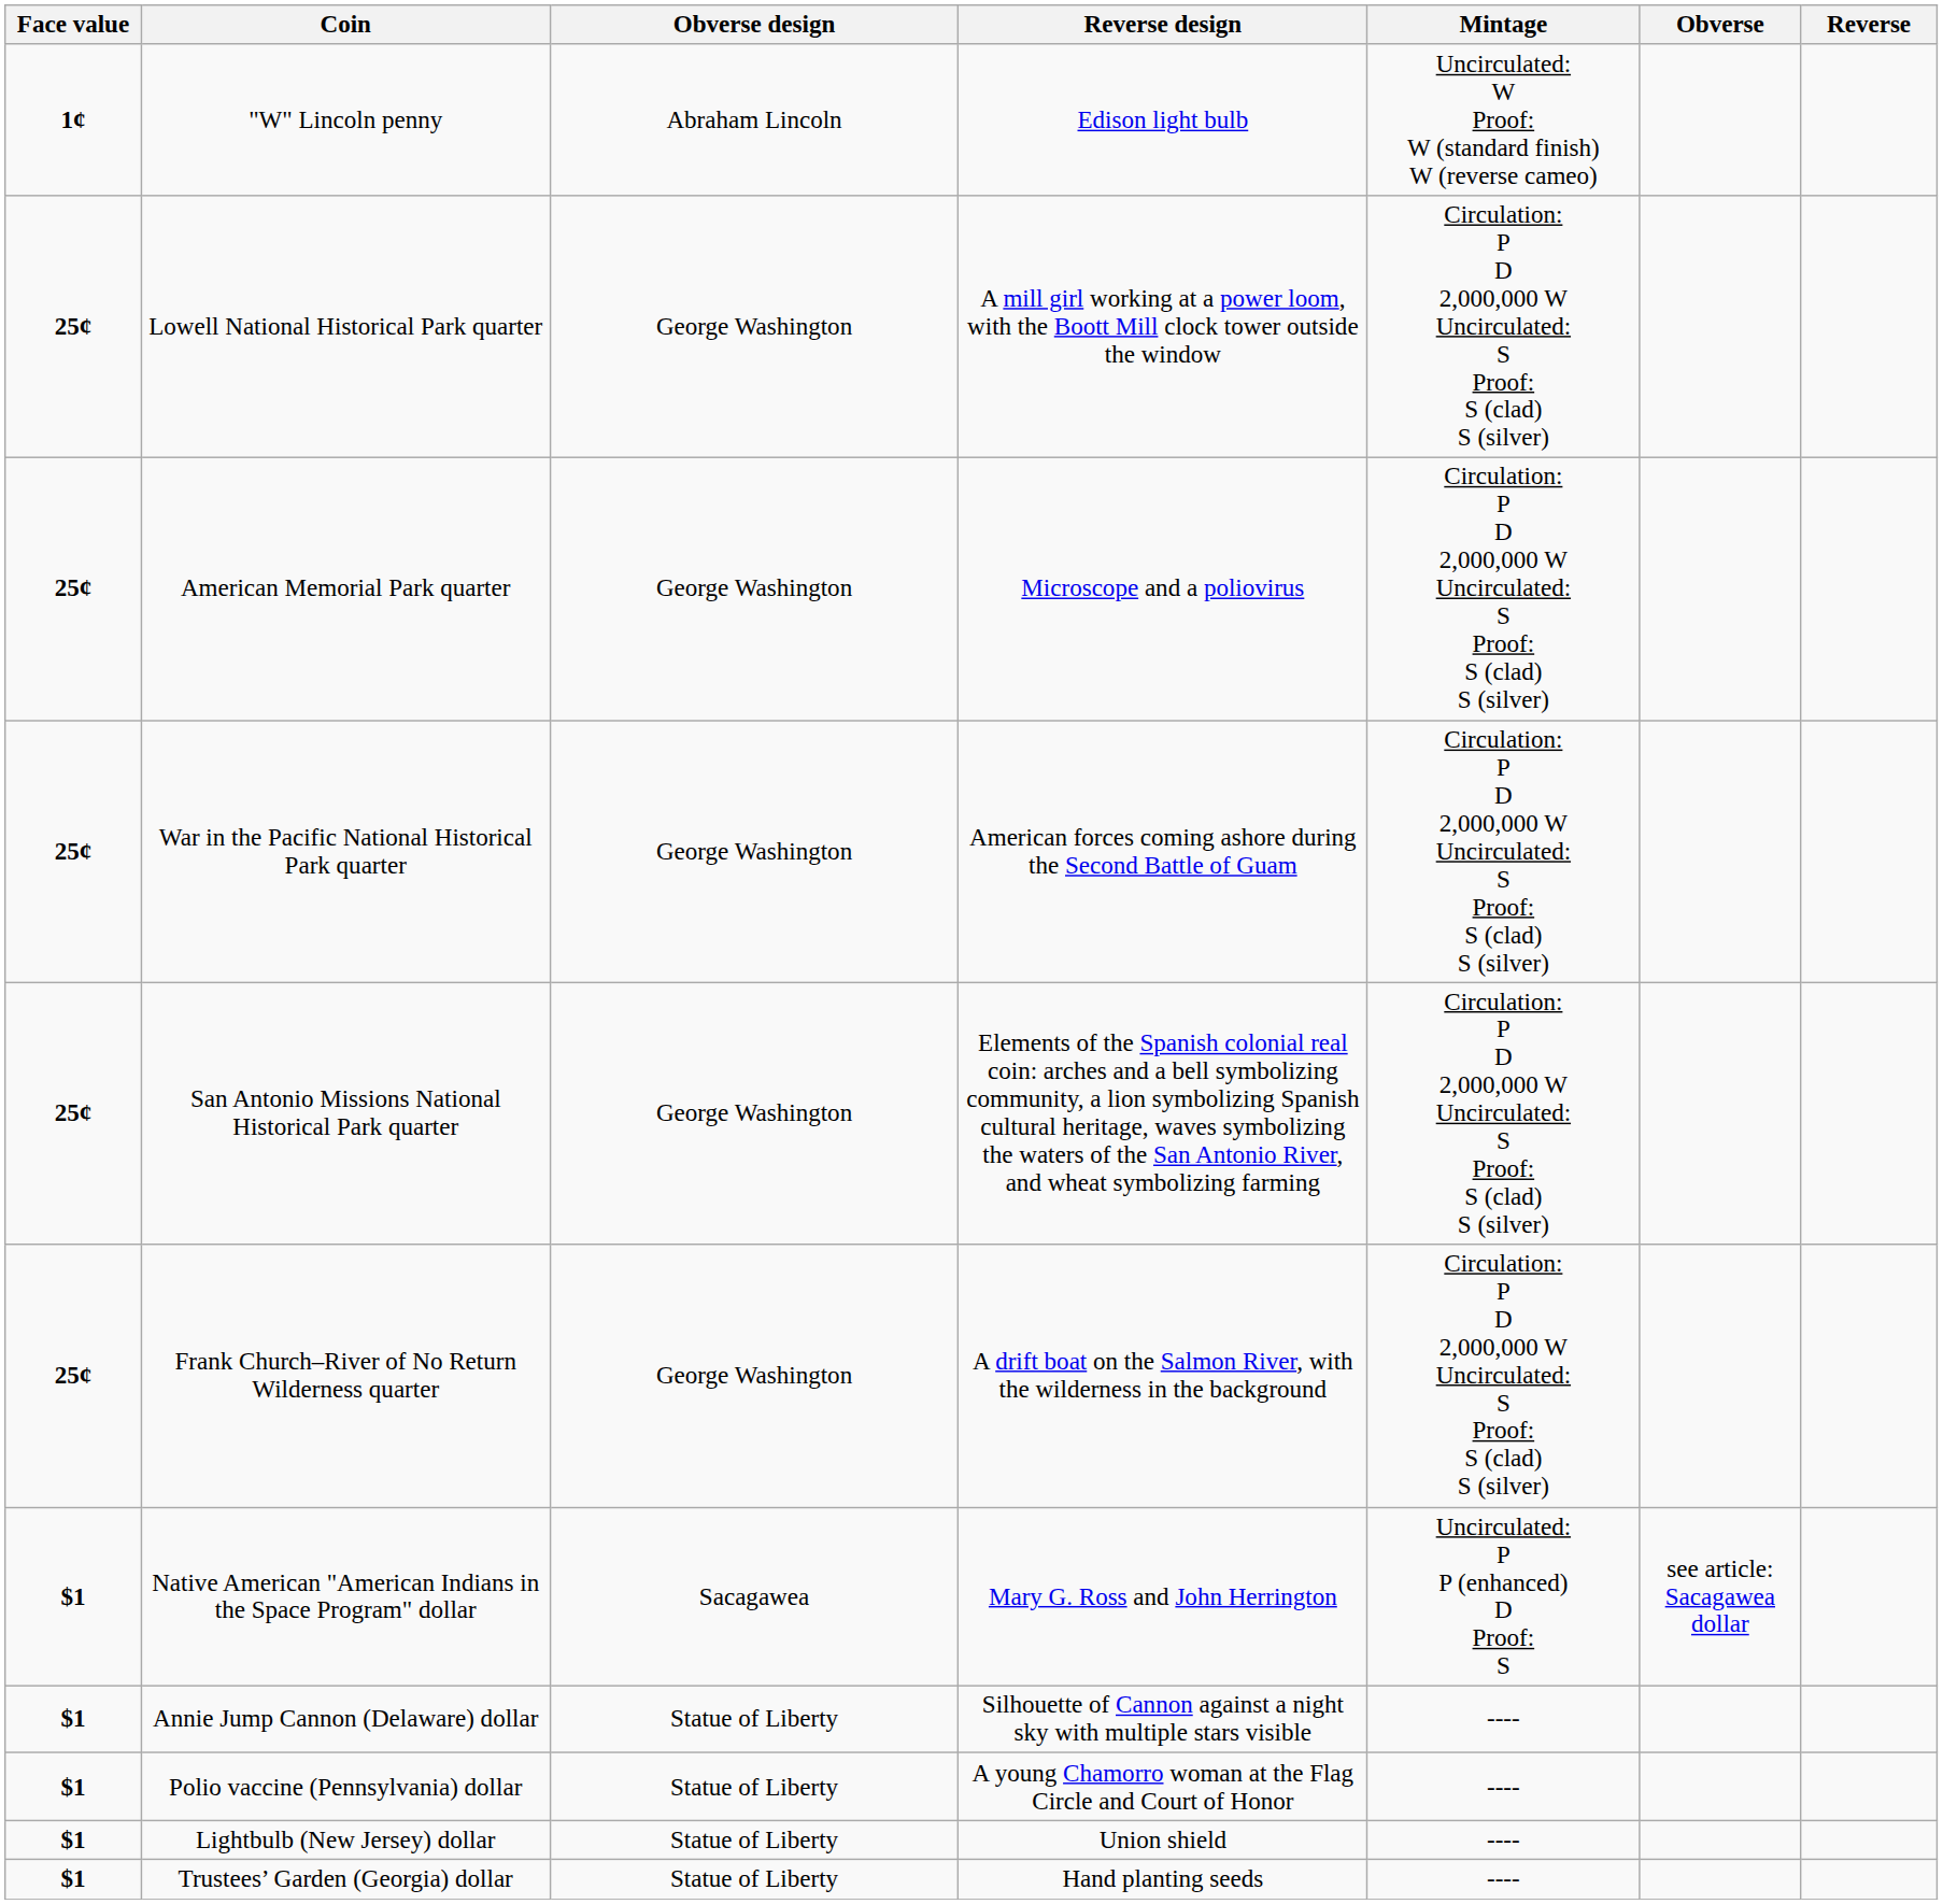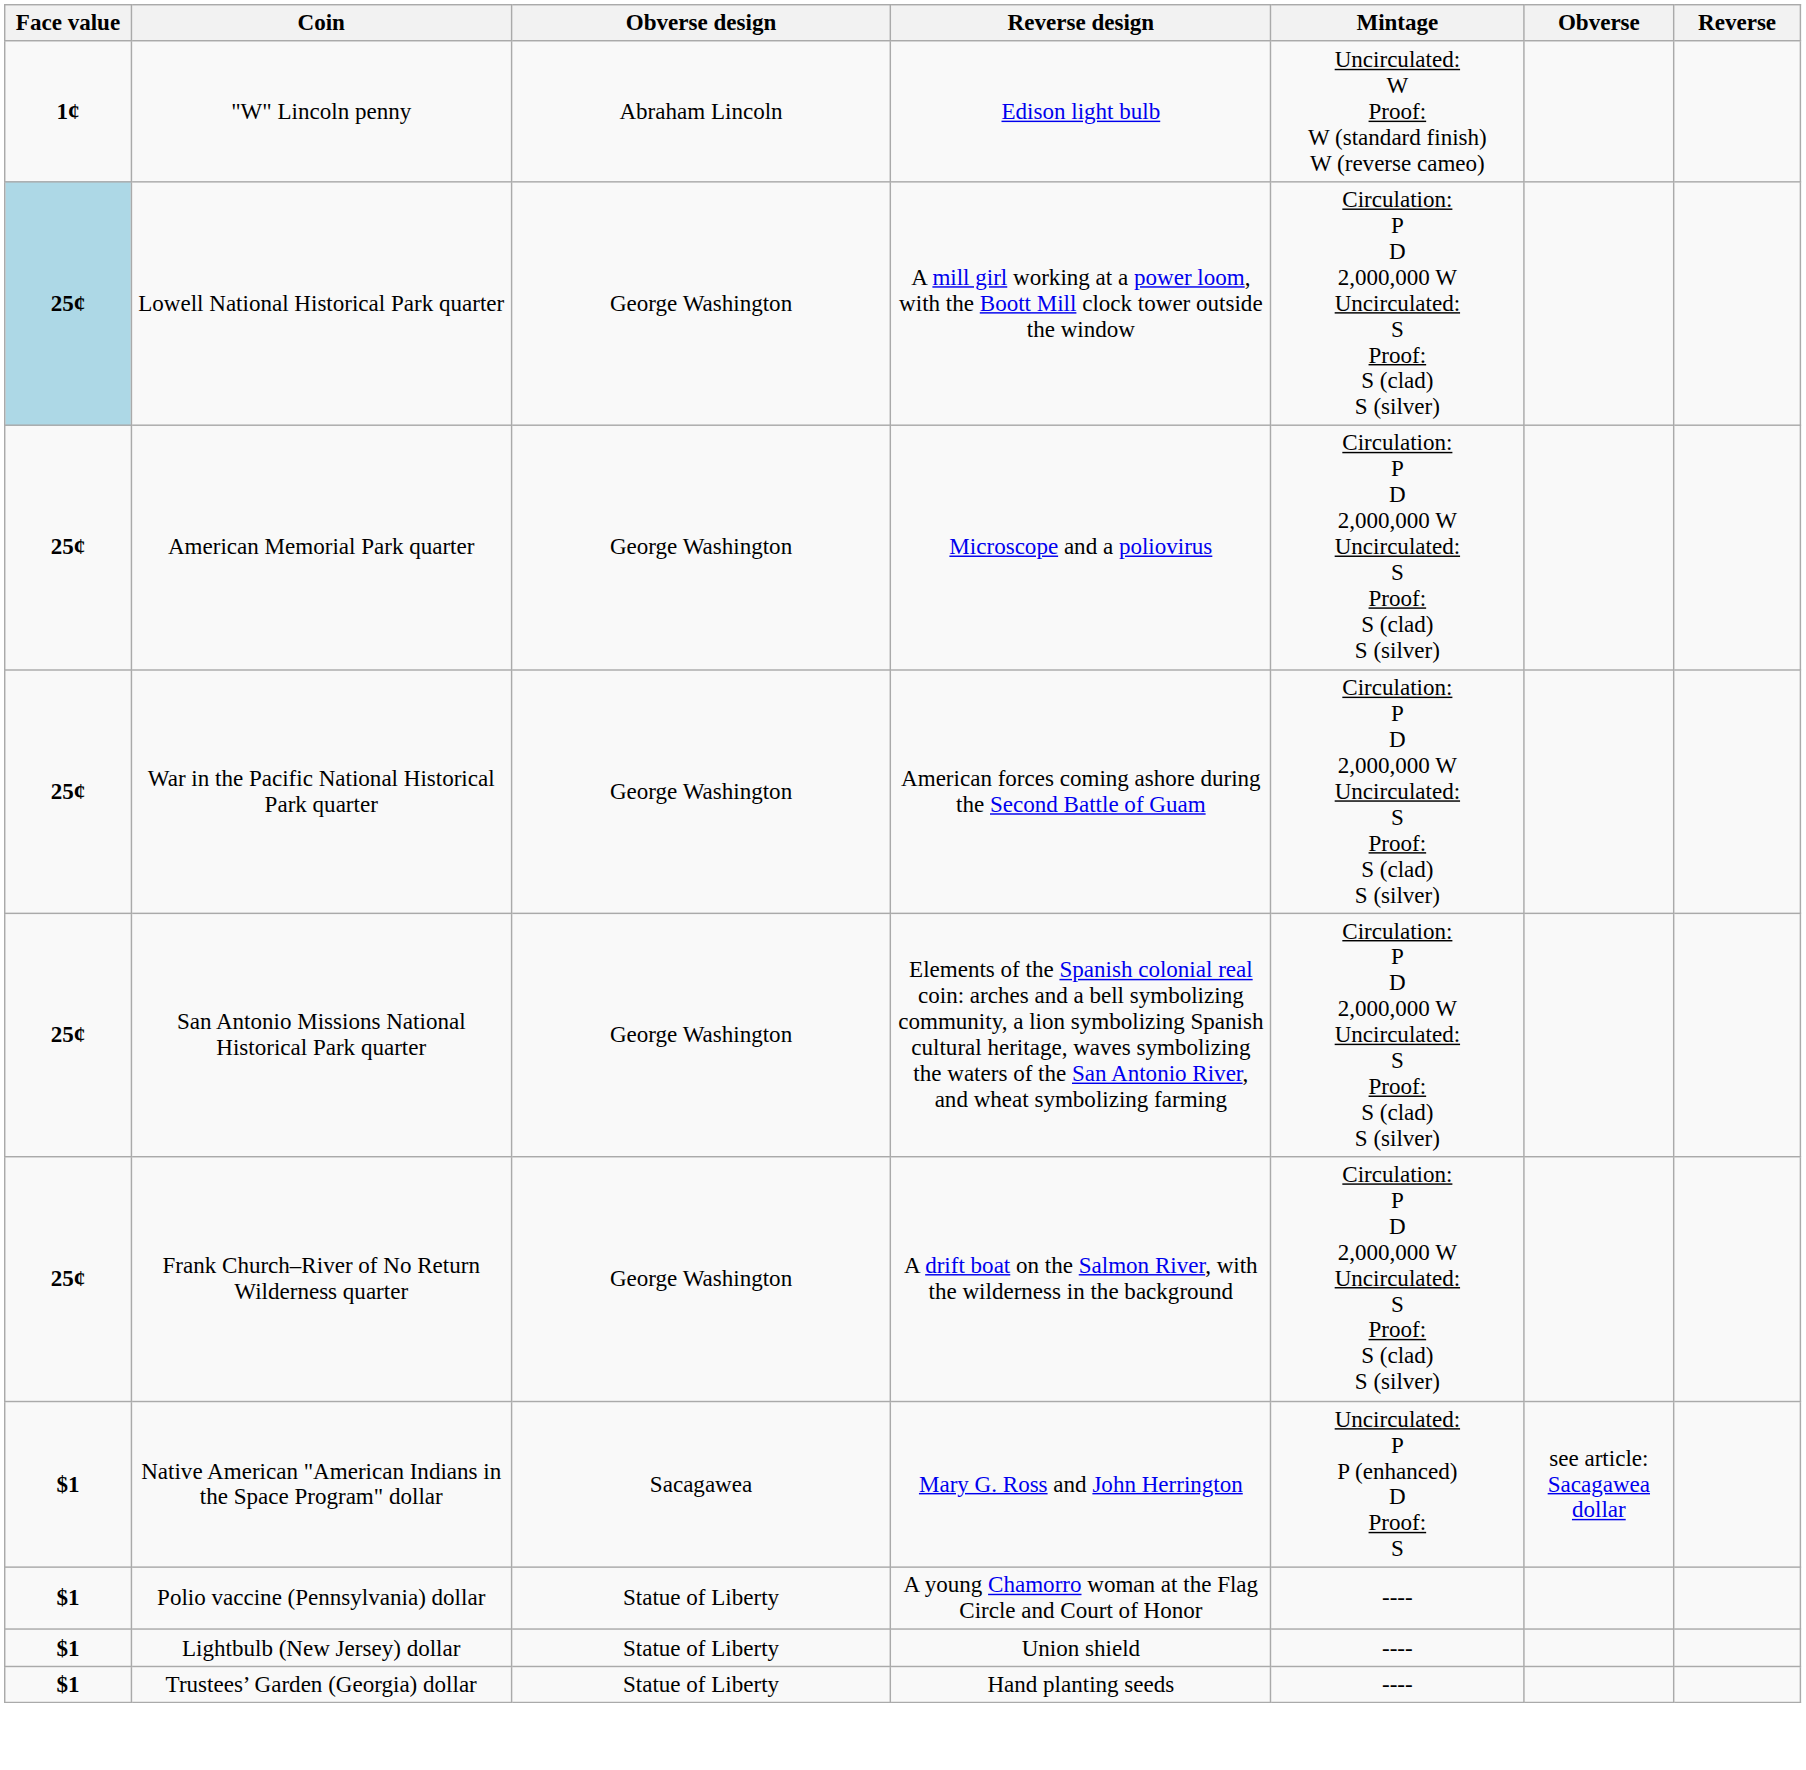Lowell National Historical Park quarter | Face value: no background -> lightblue background
- row: $1 | Annie Jump Cannon (Delaware) dollar | Statue of Liberty | Silhouette of Cannon against a night sky with multiple stars visible | ----
